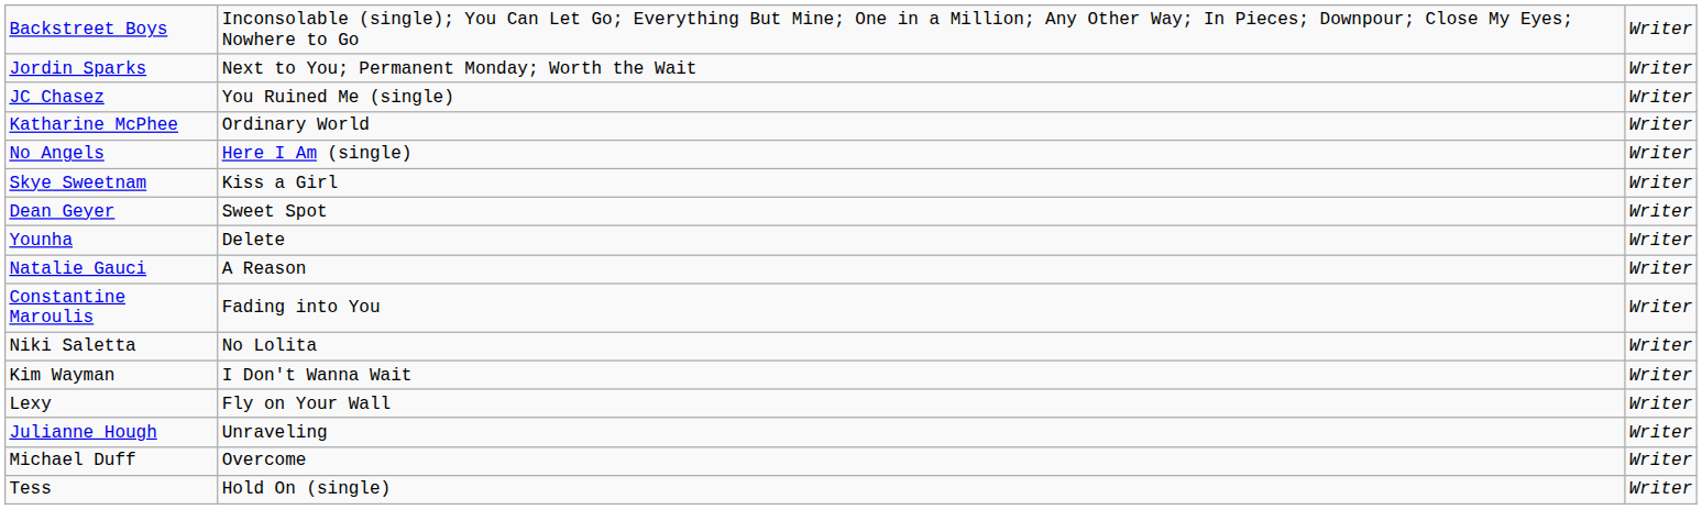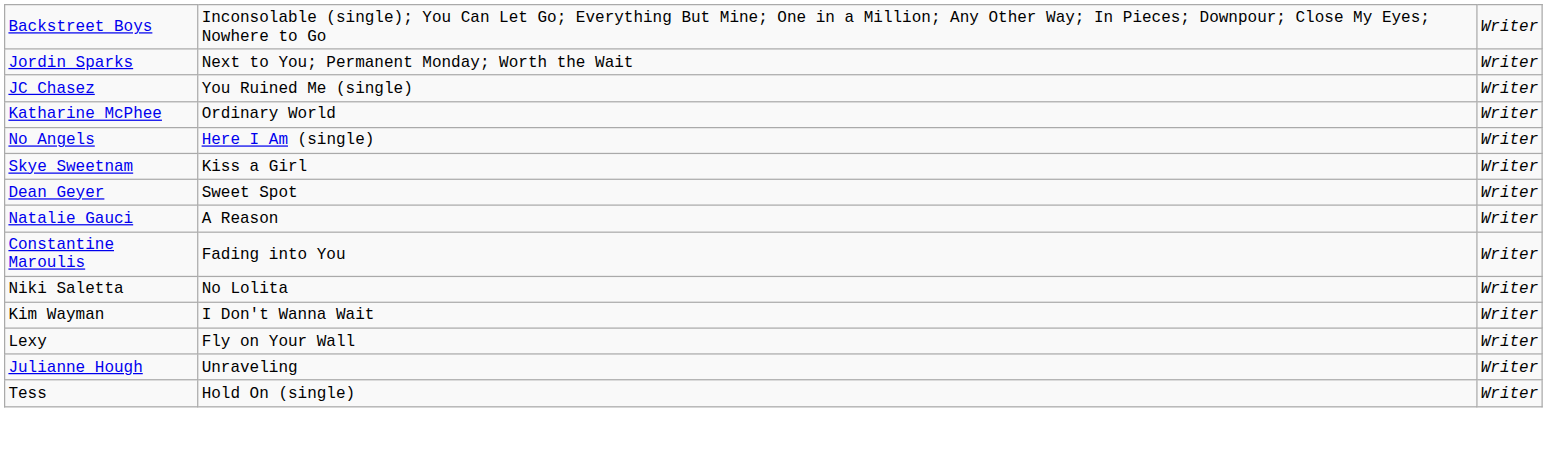- row: Younha | Delete | Writer
- row: Michael Duff | Overcome | Writer
